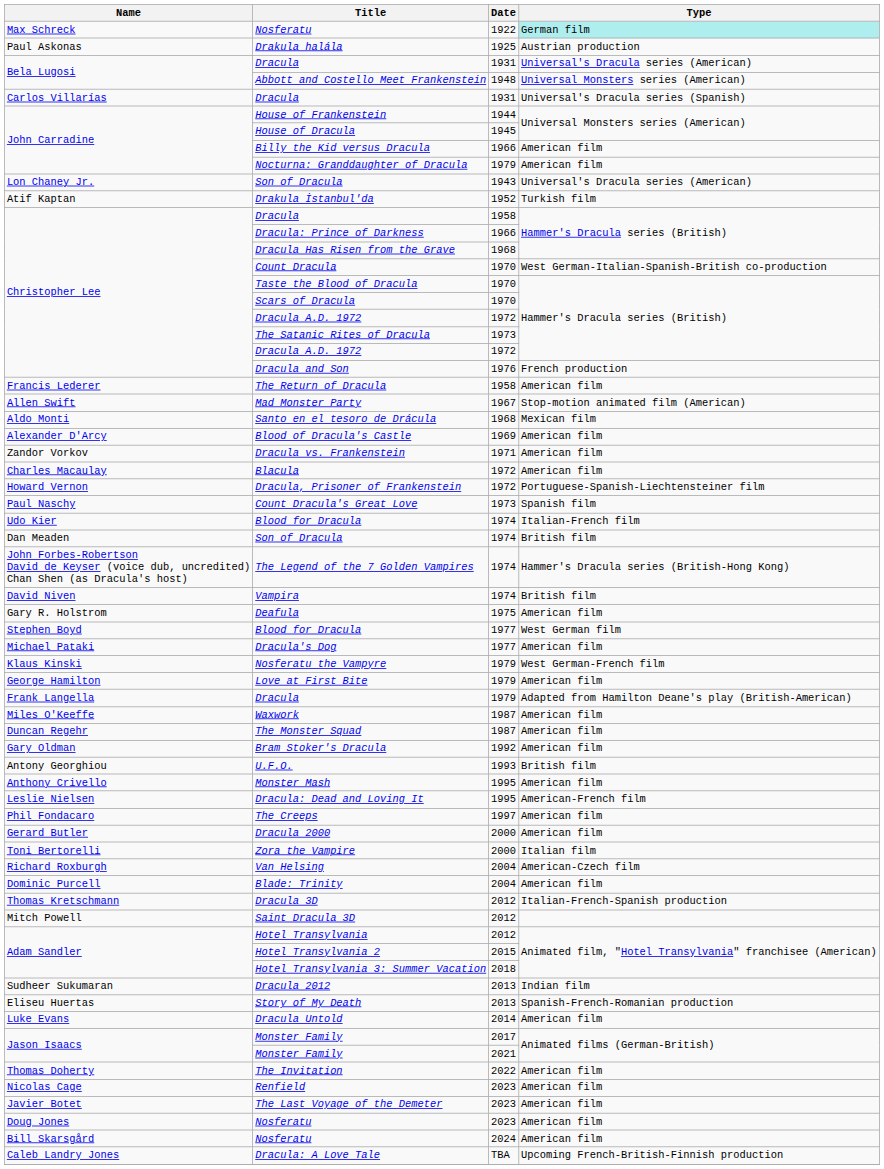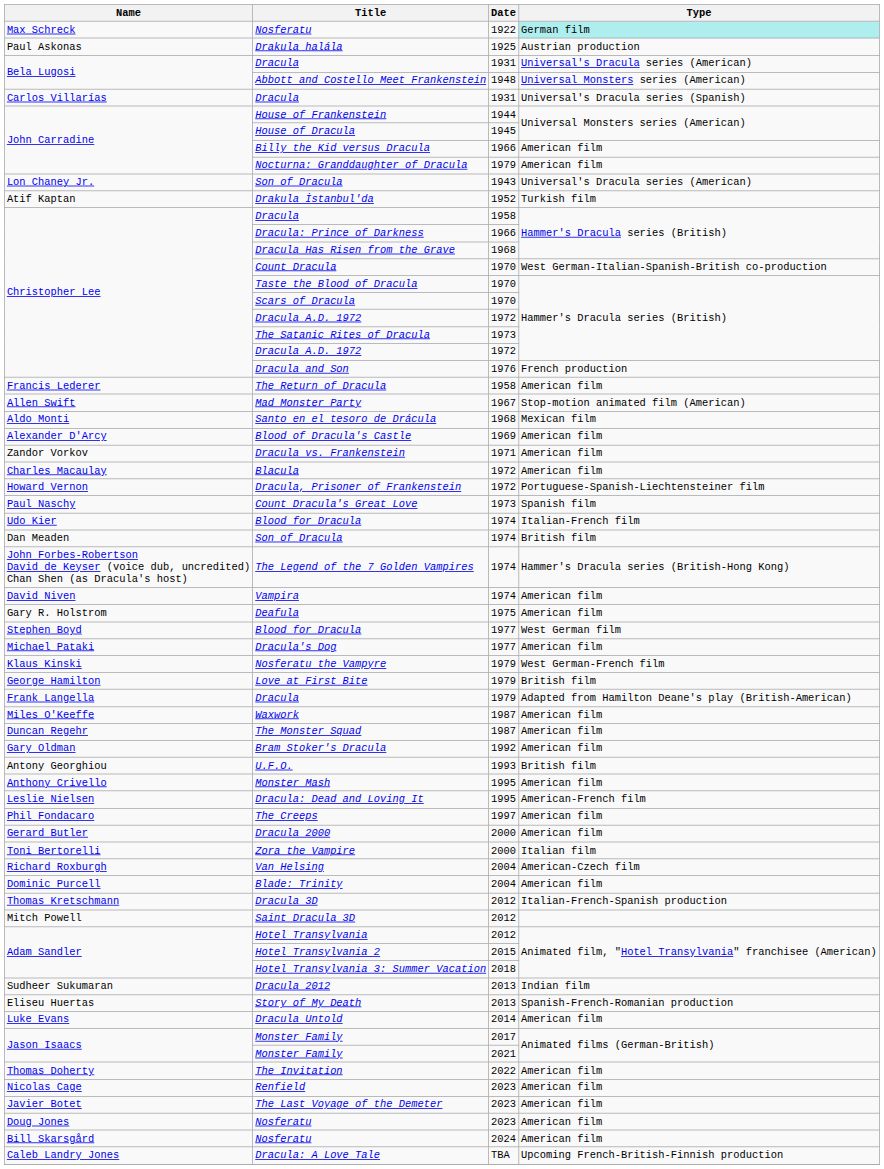Vampira | Type: British film -> American film
Love at First Bite | Type: American film -> British film
